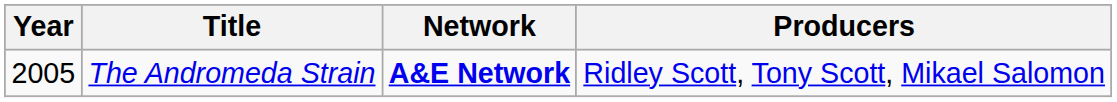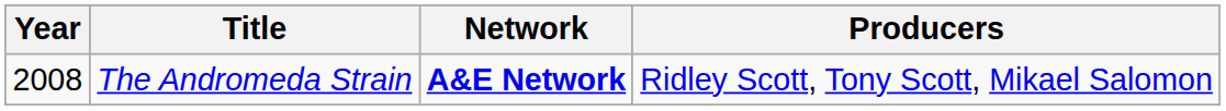The Andromeda Strain | Year: 2005 -> 2008
